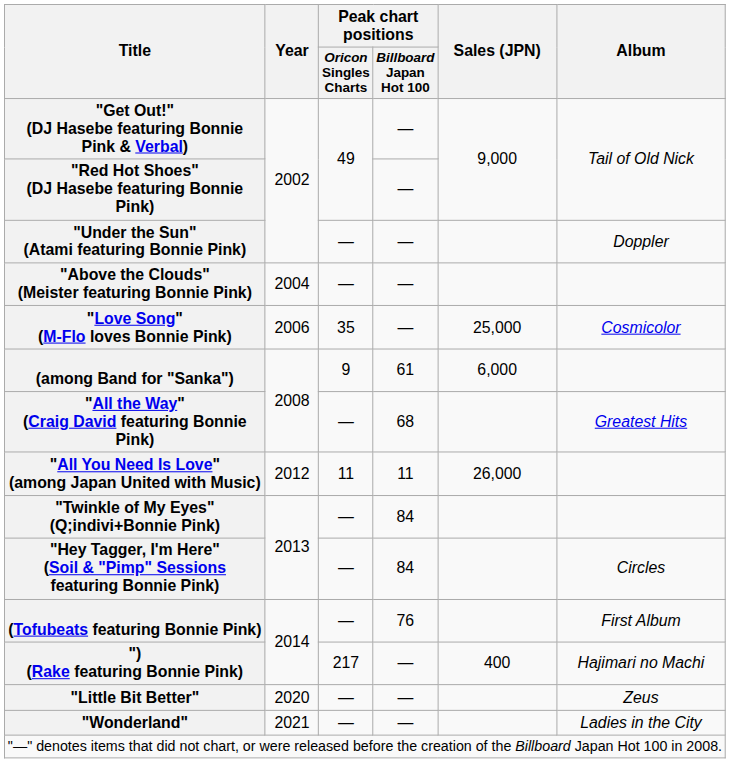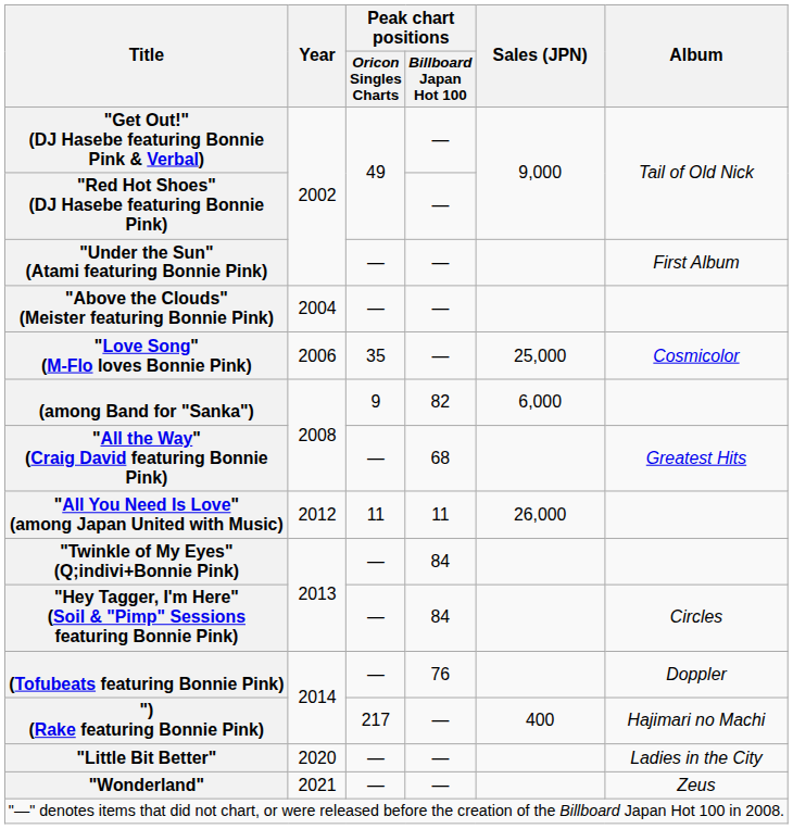"Under the Sun" (Atami featuring Bonnie Pink) | Album: Doppler -> First Album
(among Band for "Sanka") | Peak chart positions / Billboard Japan Hot 100: 61 -> 82
(Tofubeats featuring Bonnie Pink) | Album: First Album -> Doppler
"Little Bit Better" | Album: Zeus -> Ladies in the City
"Wonderland" | Album: Ladies in the City -> Zeus
